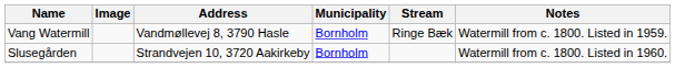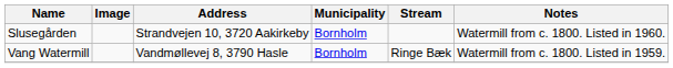rows swapped: Slusegården <-> Vang Watermill
